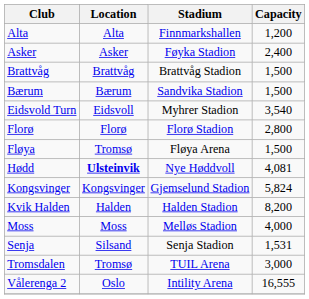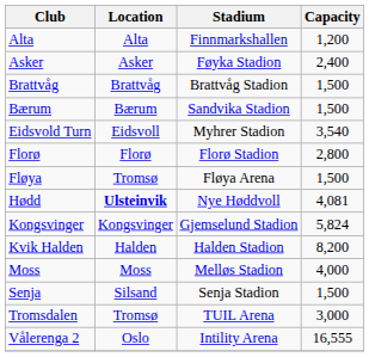Senja | Capacity: 1,531 -> 1,500
